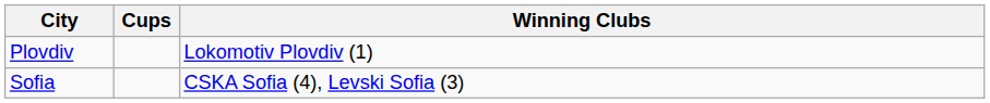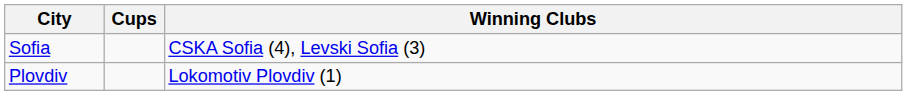rows swapped: Sofia <-> Plovdiv
